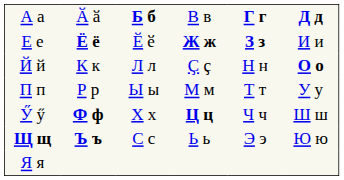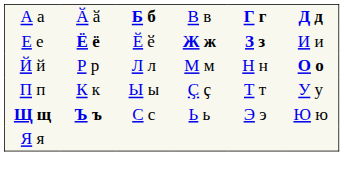Й й | column 2: К к -> Р р
Й й | column 4: Ҫ ҫ -> М м
П п | column 2: Р р -> К к
П п | column 4: М м -> Ҫ ҫ
- row: Ӳ ӳ | Ф ф | Х х | Ц ц | Ч ч | Ш ш
